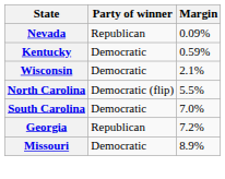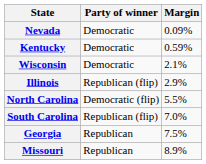Nevada | Party of winner: Republican -> Democratic
+ row: Illinois | Republican (flip) | 2.9%
South Carolina | Party of winner: Democratic -> Republican (flip)
Georgia | Margin: 7.2% -> 7.5%
Missouri | Party of winner: Democratic -> Republican
